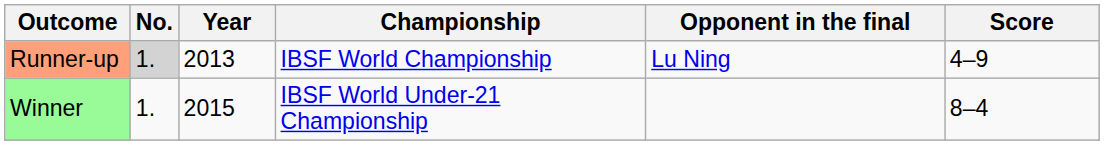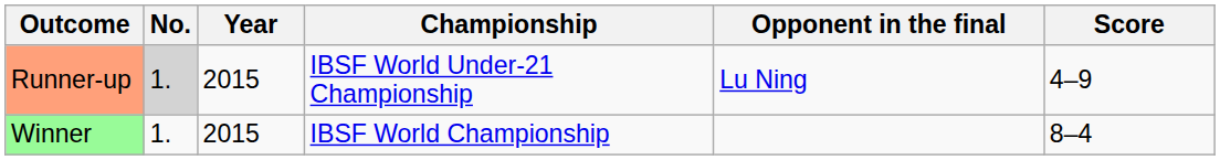Runner-up | Year: 2013 -> 2015
Runner-up | Championship: IBSF World Championship -> IBSF World Under-21 Championship
Winner | Championship: IBSF World Under-21 Championship -> IBSF World Championship
